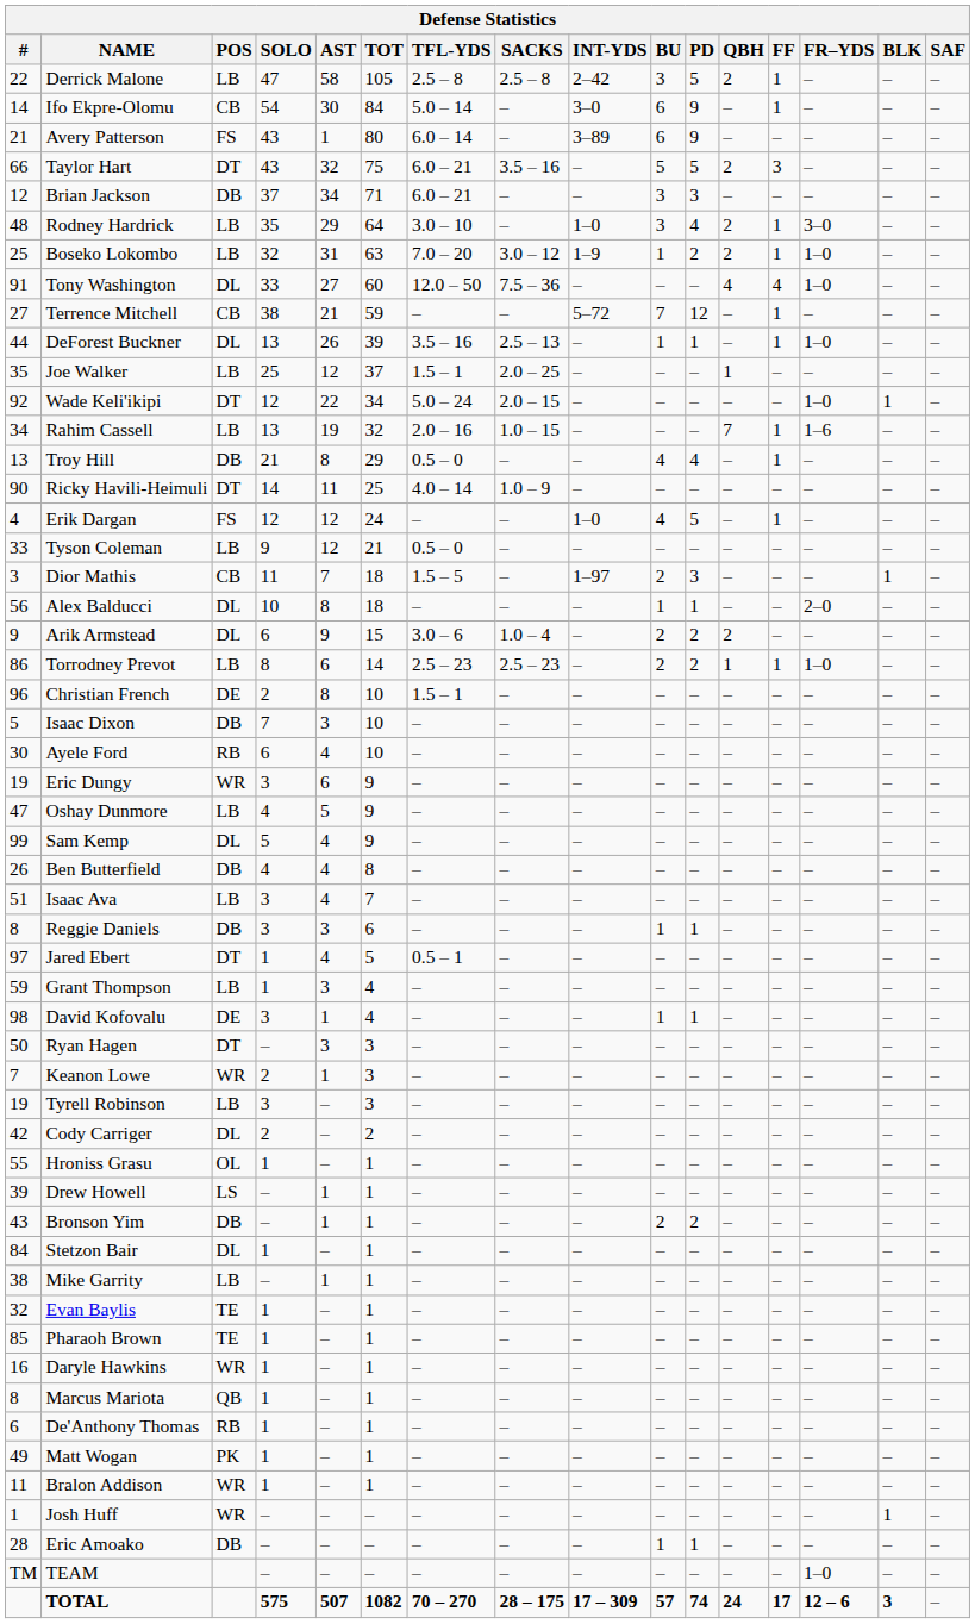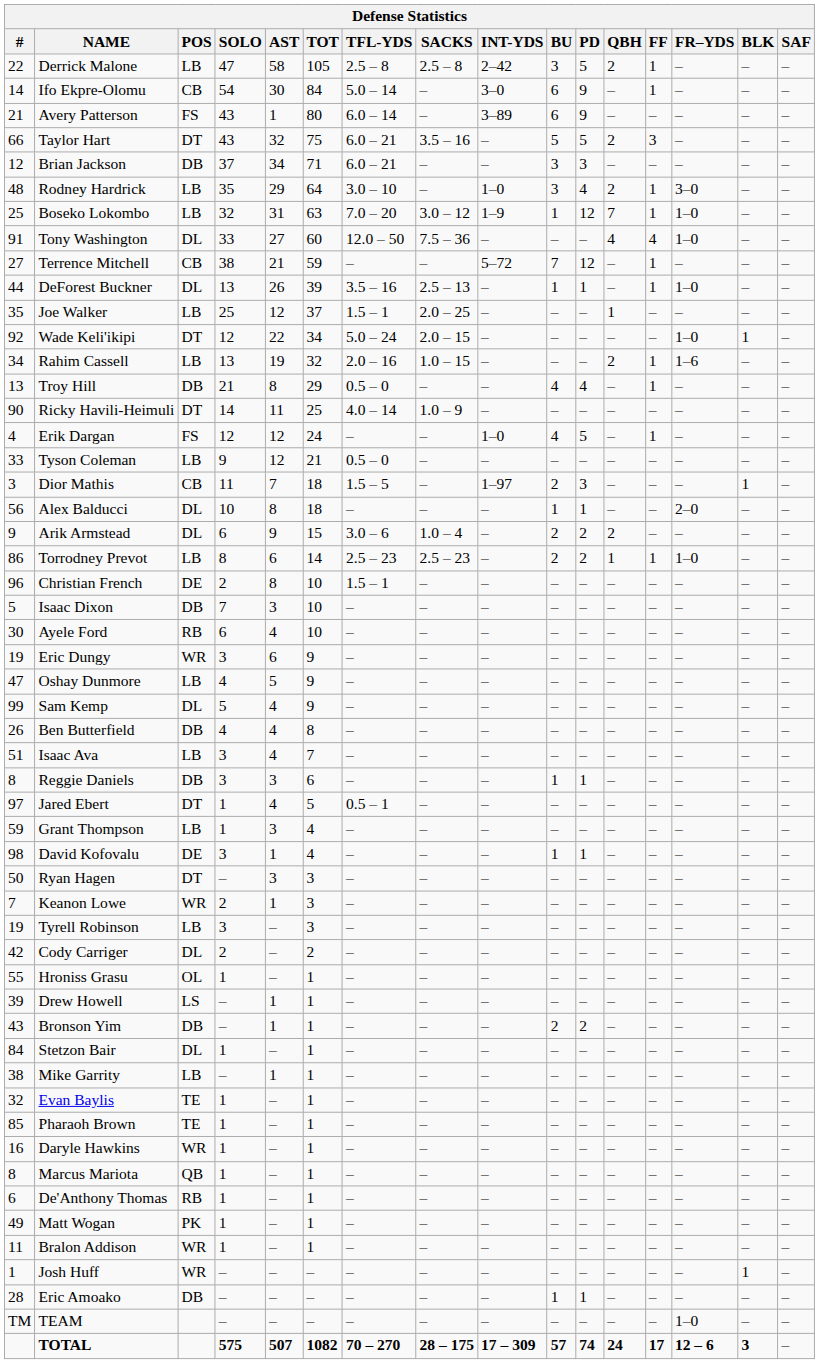Boseko Lokombo | PD: 2 -> 12
Boseko Lokombo | QBH: 2 -> 7
Rahim Cassell | QBH: 7 -> 2
